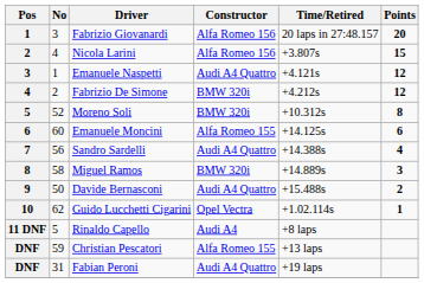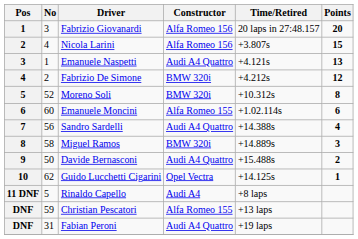Emanuele Naspetti | Points: 12 -> 13
Emanuele Moncini | Time/Retired: +14.125s -> +1.02.114s
Guido Lucchetti Cigarini | Time/Retired: +1.02.114s -> +14.125s
